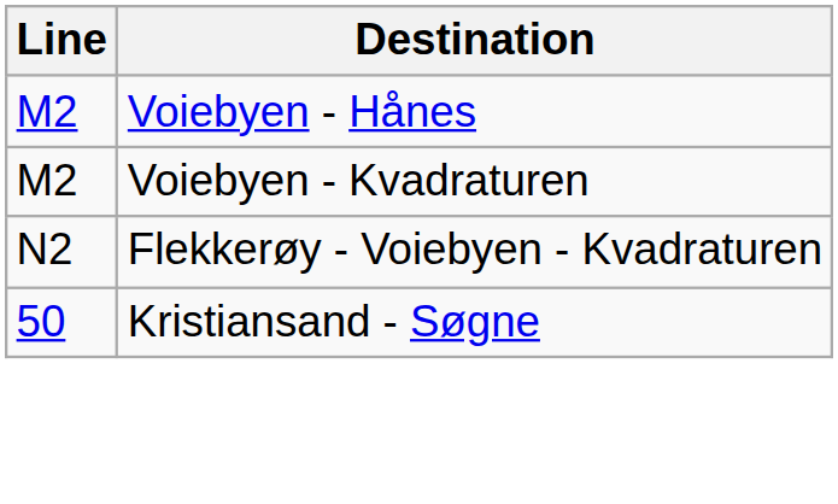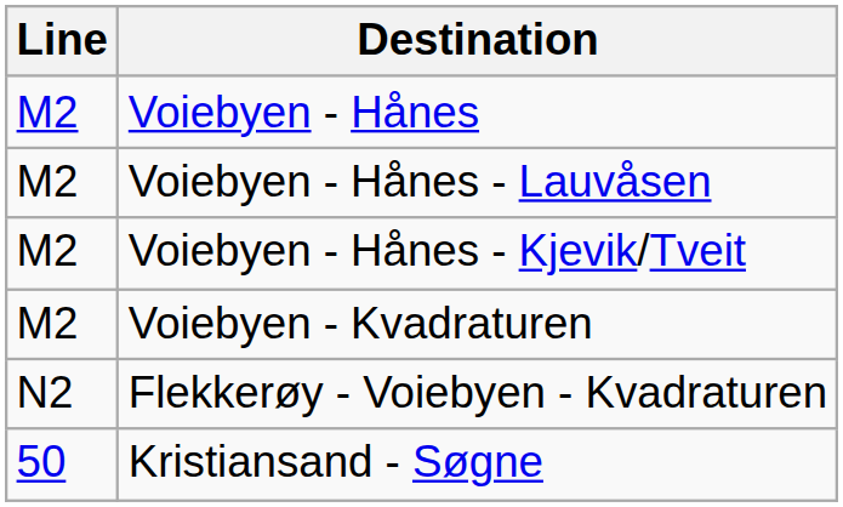+ row: M2 | Voiebyen - Hånes - Lauvåsen
+ row: M2 | Voiebyen - Hånes - Kjevik/Tveit
